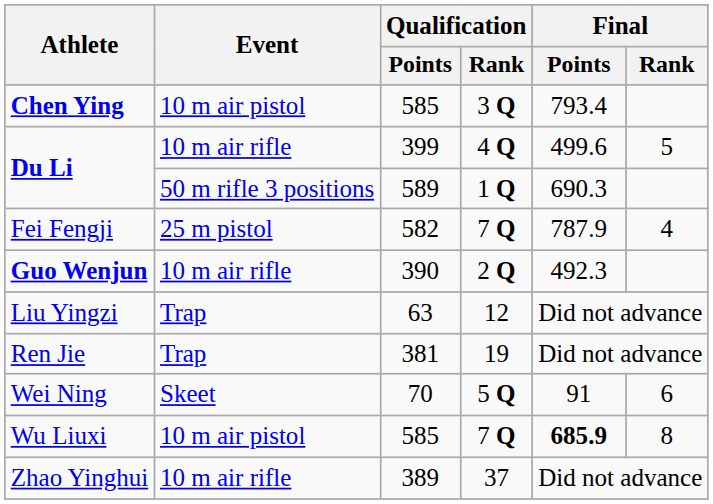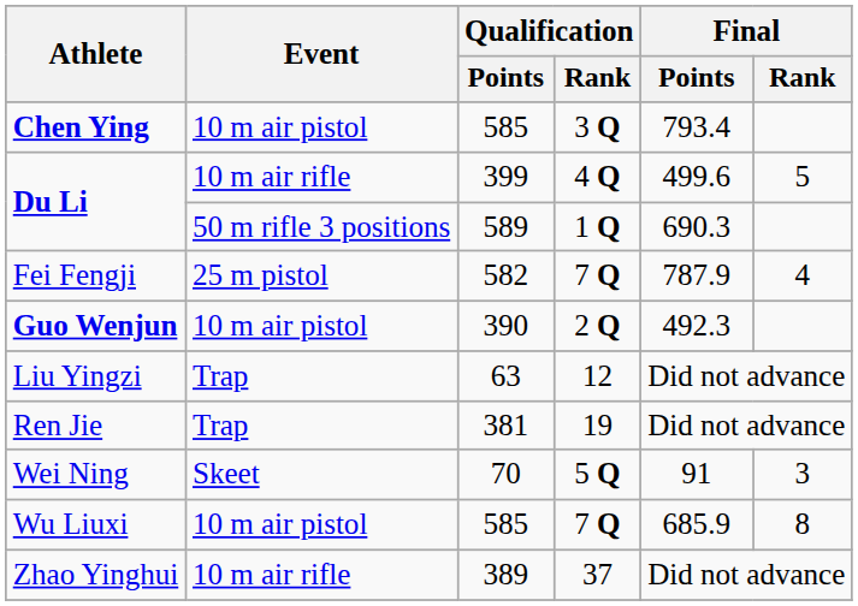Guo Wenjun | Event: 10 m air rifle -> 10 m air pistol
Wei Ning | Final / Rank: 6 -> 3
Wu Liuxi | Final / Points: bold -> normal
